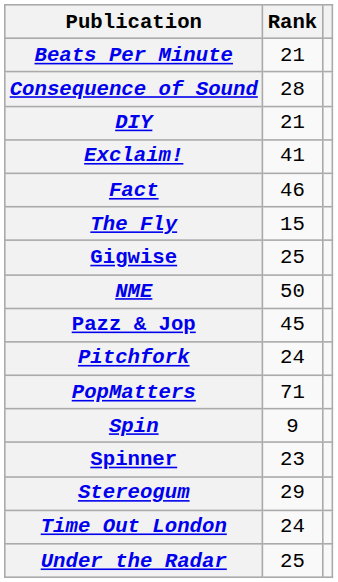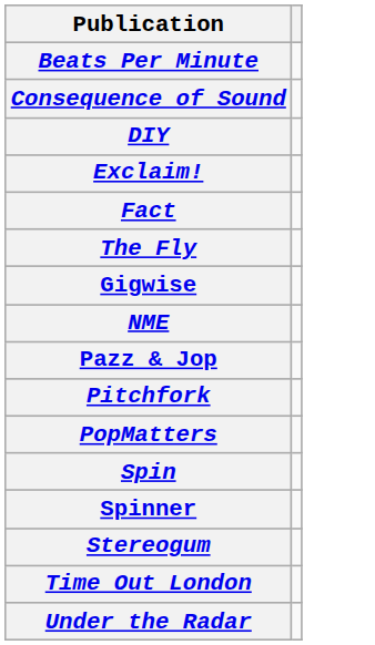- column: Rank | 21 | 28 | 21 | 41 | 46 | 15 | 25 | 50 | 45 | 24 | 71 | 9 | 23 | 29 | 24 | 25
